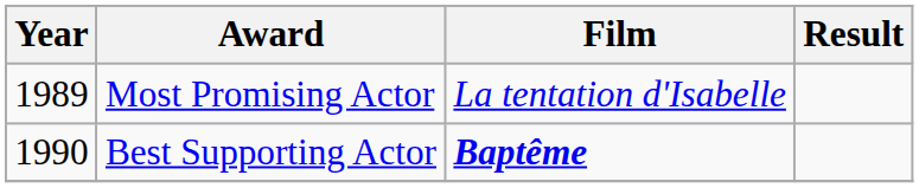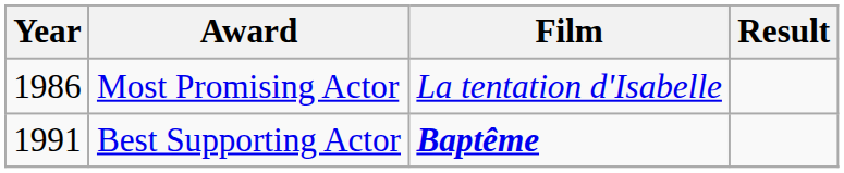Most Promising Actor | Year: 1989 -> 1986
Best Supporting Actor | Year: 1990 -> 1991
